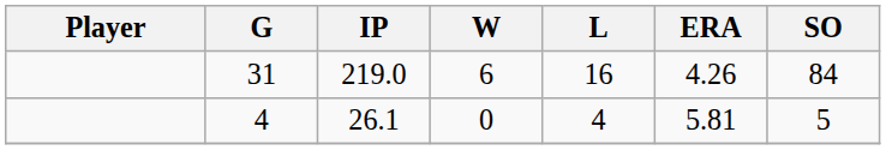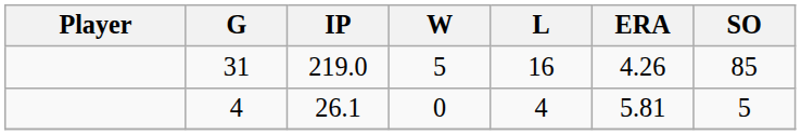31 | W: 6 -> 5
31 | SO: 84 -> 85
